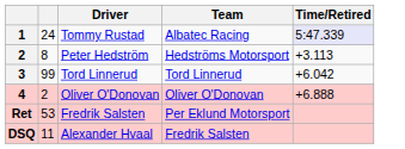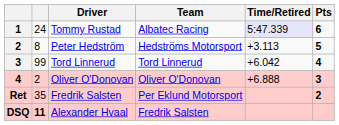+ column: Pts | 6 | 5 | 4 | 3 | 2
Ret | column 2: 53 -> 35
DSQ | column 2: normal -> bold
